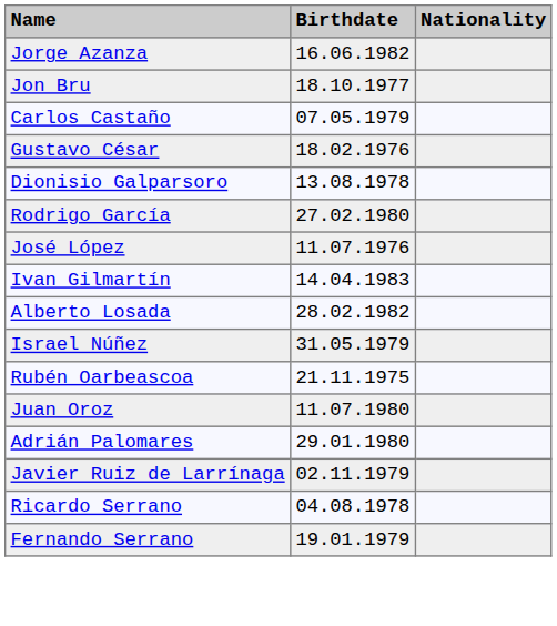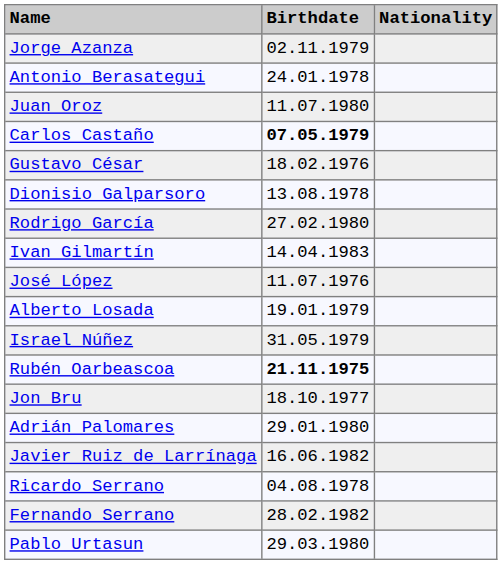Jorge Azanza | Birthdate: 16.06.1982 -> 02.11.1979
+ row: Antonio Berasategui | 24.01.1978
rows swapped: Jon Bru <-> Juan Oroz
Carlos Castaño | Birthdate: normal -> bold
rows swapped: Ivan Gilmartín <-> José López
Alberto Losada | Birthdate: 28.02.1982 -> 19.01.1979
Rubén Oarbeascoa | Birthdate: normal -> bold
Javier Ruiz de Larrínaga | Birthdate: 02.11.1979 -> 16.06.1982
Fernando Serrano | Birthdate: 19.01.1979 -> 28.02.1982
+ row: Pablo Urtasun | 29.03.1980
